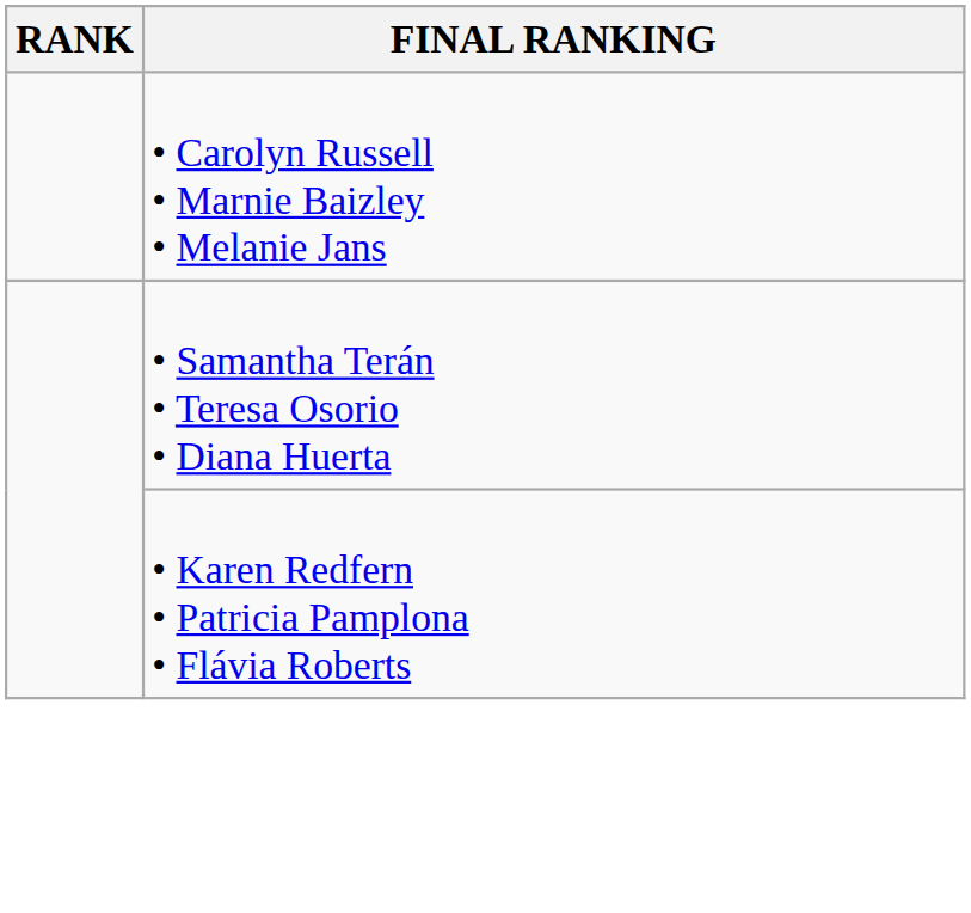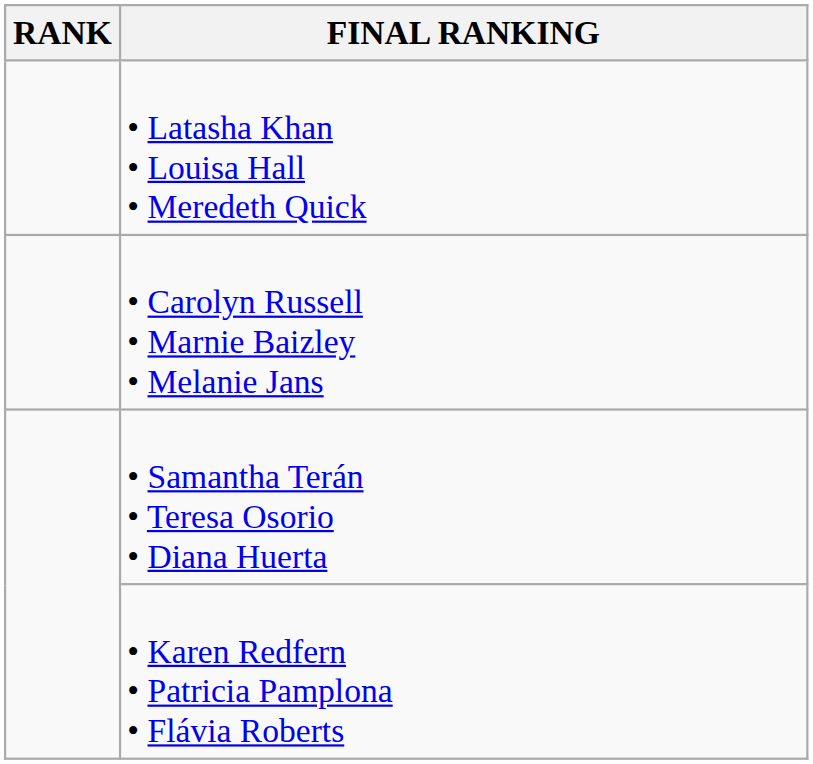+ row: • Latasha Khan • Louisa Hall • Meredeth Quick
